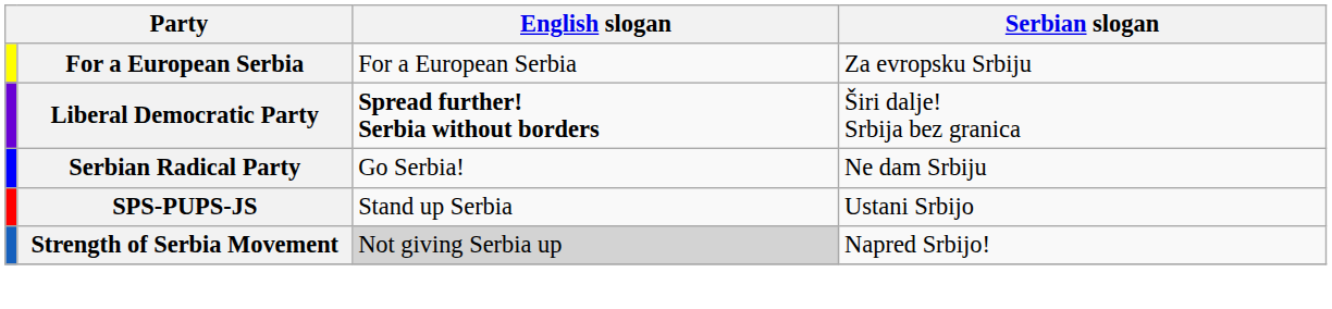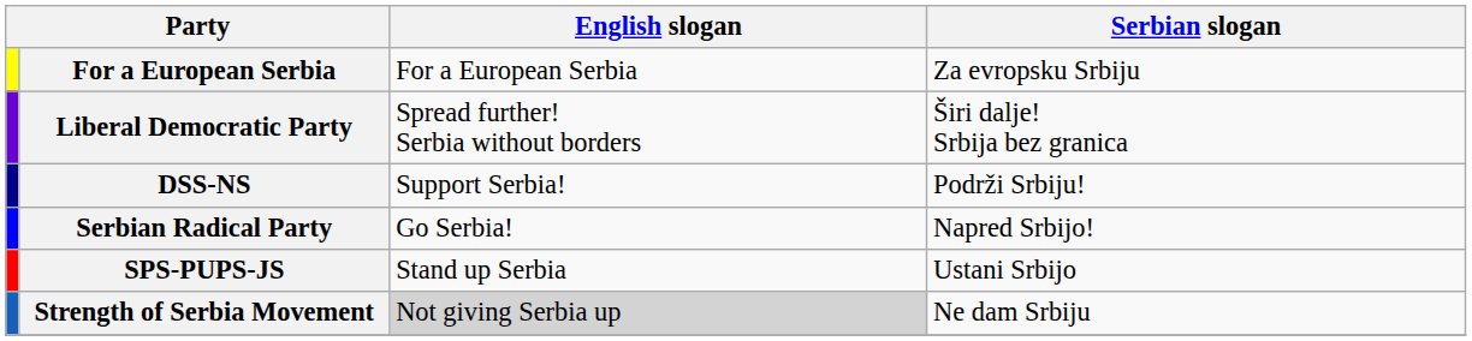Liberal Democratic Party | English slogan: bold -> normal
+ row: DSS-NS | Support Serbia! | Podrži Srbiju!
Serbian Radical Party | Serbian slogan: Ne dam Srbiju -> Napred Srbijo!
Strength of Serbia Movement | Serbian slogan: Napred Srbijo! -> Ne dam Srbiju
